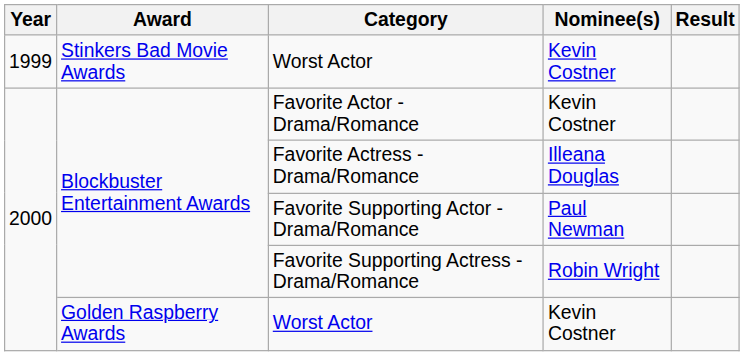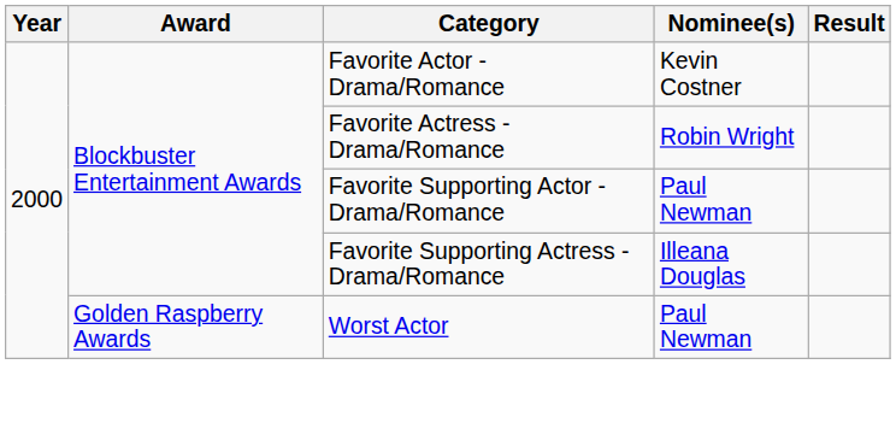- row: 1999 | Stinkers Bad Movie Awards | Worst Actor | Kevin Costner
Favorite Actress - Drama/Romance | Nominee(s): Illeana Douglas -> Robin Wright
Favorite Supporting Actress - Drama/Romance | Nominee(s): Robin Wright -> Illeana Douglas
Golden Raspberry Awards / Worst Actor | Nominee(s): Kevin Costner -> Paul Newman
